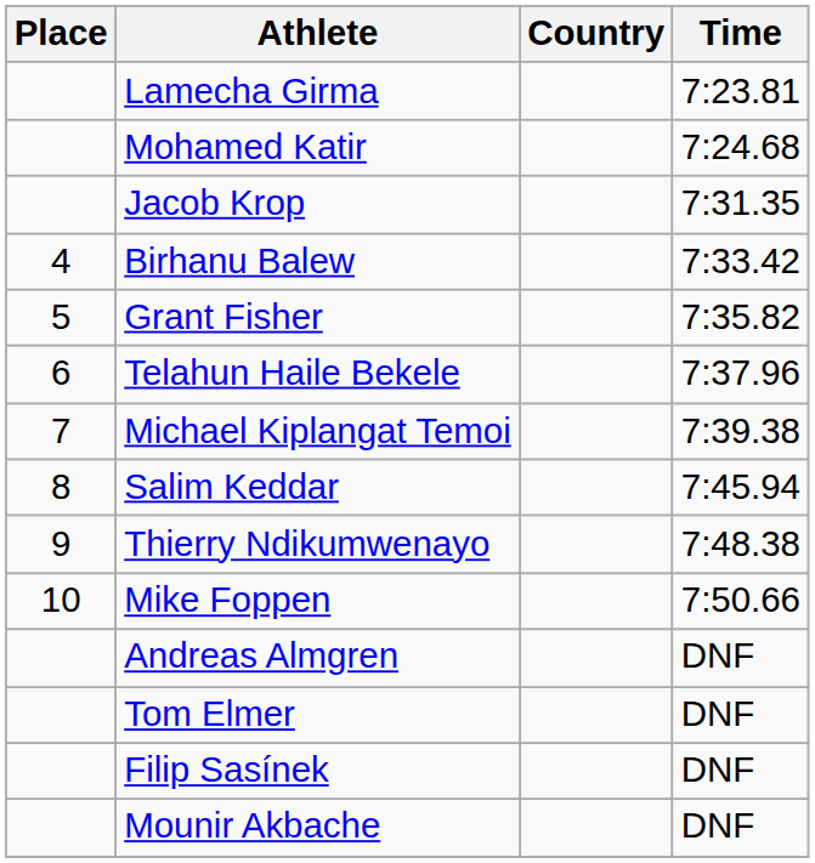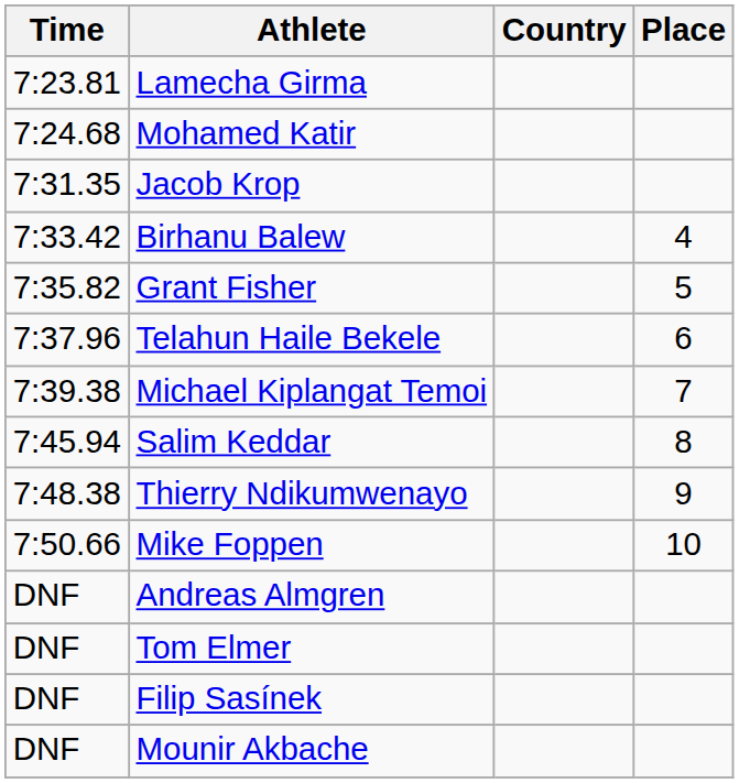columns swapped: Place <-> Time
